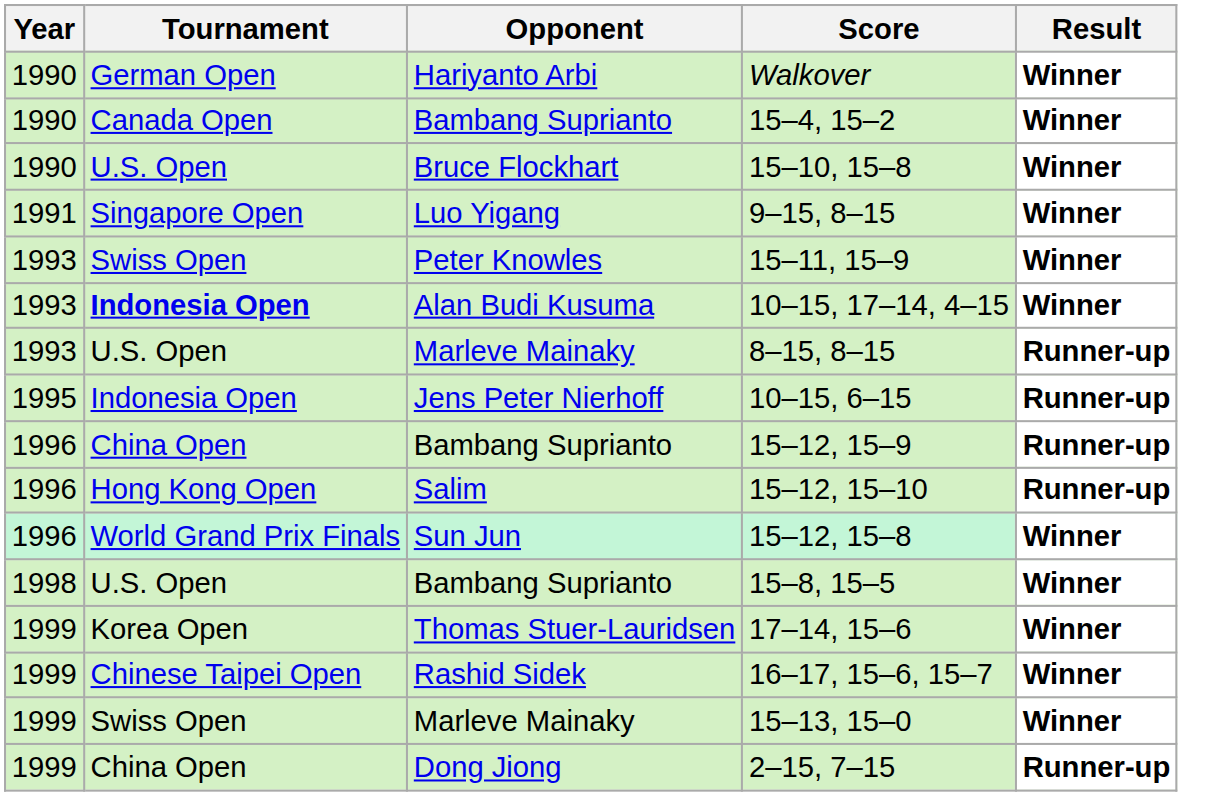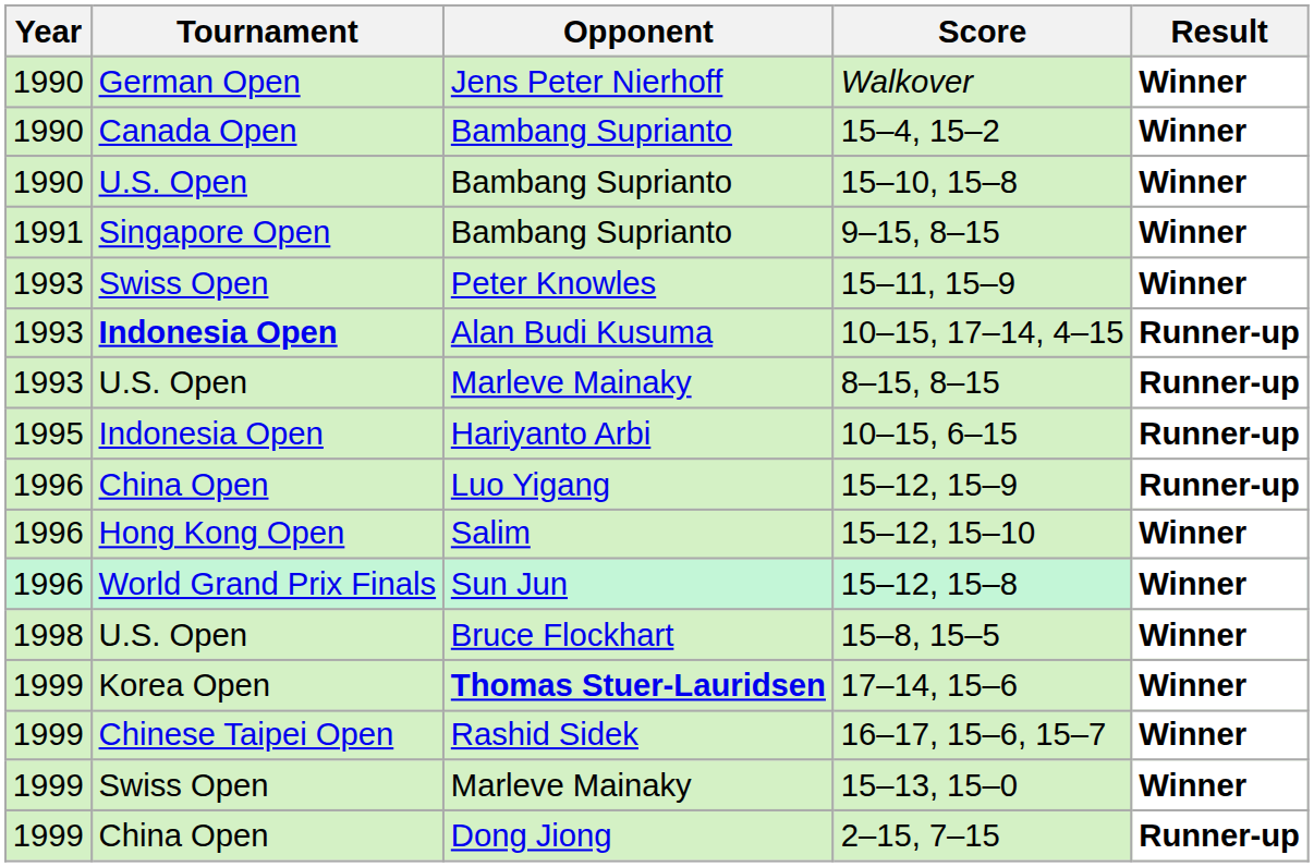Walkover | Opponent: Hariyanto Arbi -> Jens Peter Nierhoff
15–10, 15–8 | Opponent: Bruce Flockhart -> Bambang Suprianto
9–15, 8–15 | Opponent: Luo Yigang -> Bambang Suprianto
10–15, 17–14, 4–15 | Result: Winner -> Runner-up
10–15, 6–15 | Opponent: Jens Peter Nierhoff -> Hariyanto Arbi
15–12, 15–9 | Opponent: Bambang Suprianto -> Luo Yigang
15–12, 15–10 | Result: Runner-up -> Winner
15–8, 15–5 | Opponent: Bambang Suprianto -> Bruce Flockhart
17–14, 15–6 | Opponent: normal -> bold
